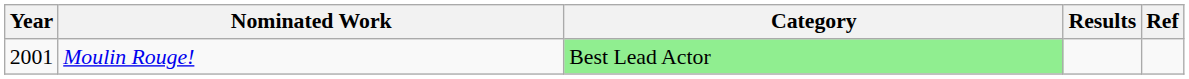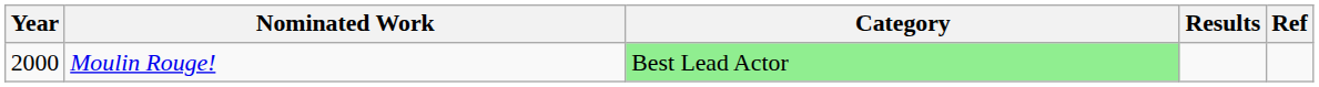Moulin Rouge! | Year: 2001 -> 2000
